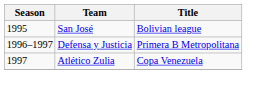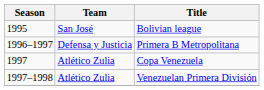+ row: 1997–1998 | Atlético Zulia | Venezuelan Primera División
